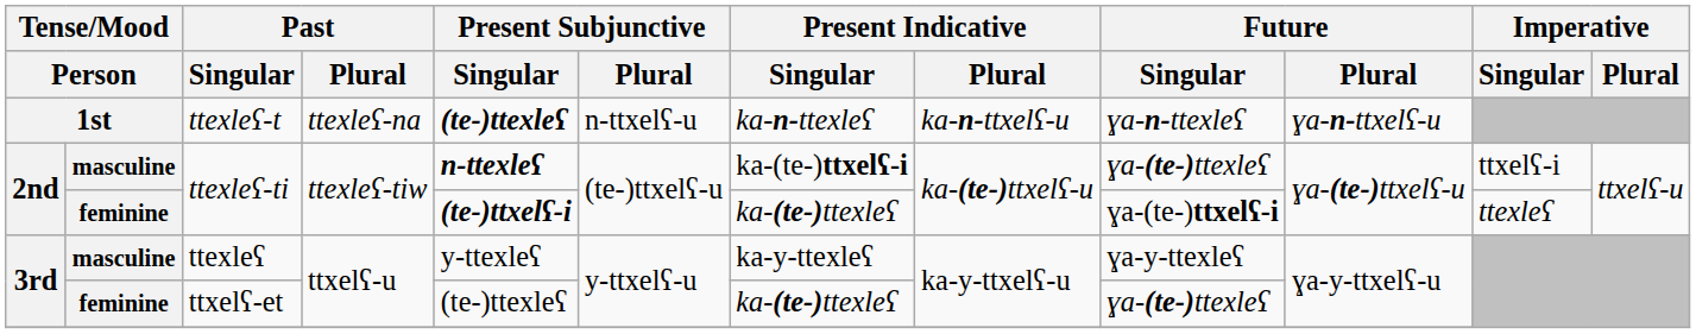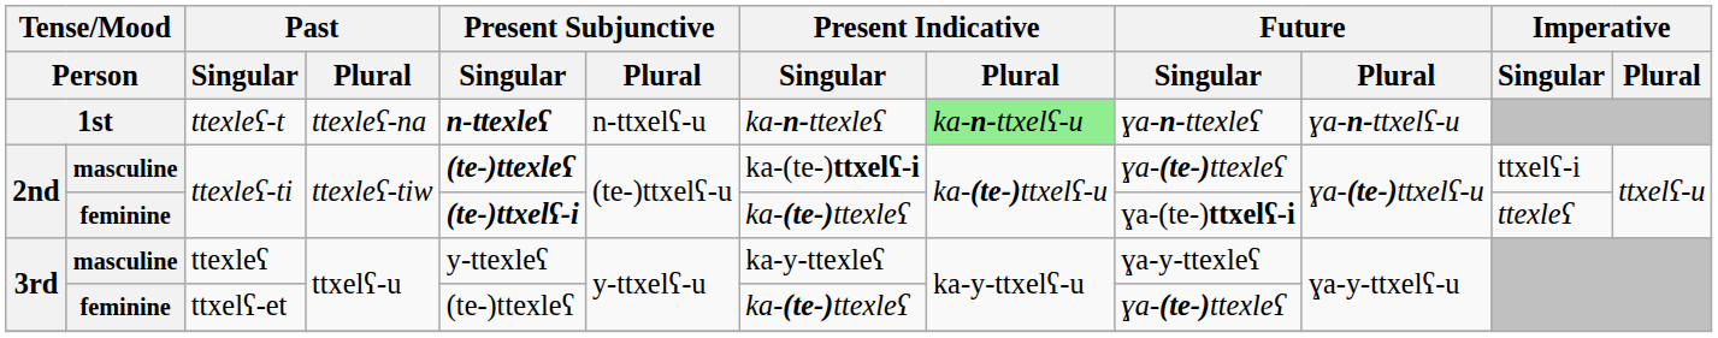ttexleʕ-t | Present Subjunctive / Singular: (te-)ttexleʕ -> n-ttexleʕ
ttexleʕ-t | Present Indicative / Plural: no background -> lightgreen background
masculine / ttexleʕ-ti | Present Subjunctive / Singular: n-ttexleʕ -> (te-)ttexleʕ
